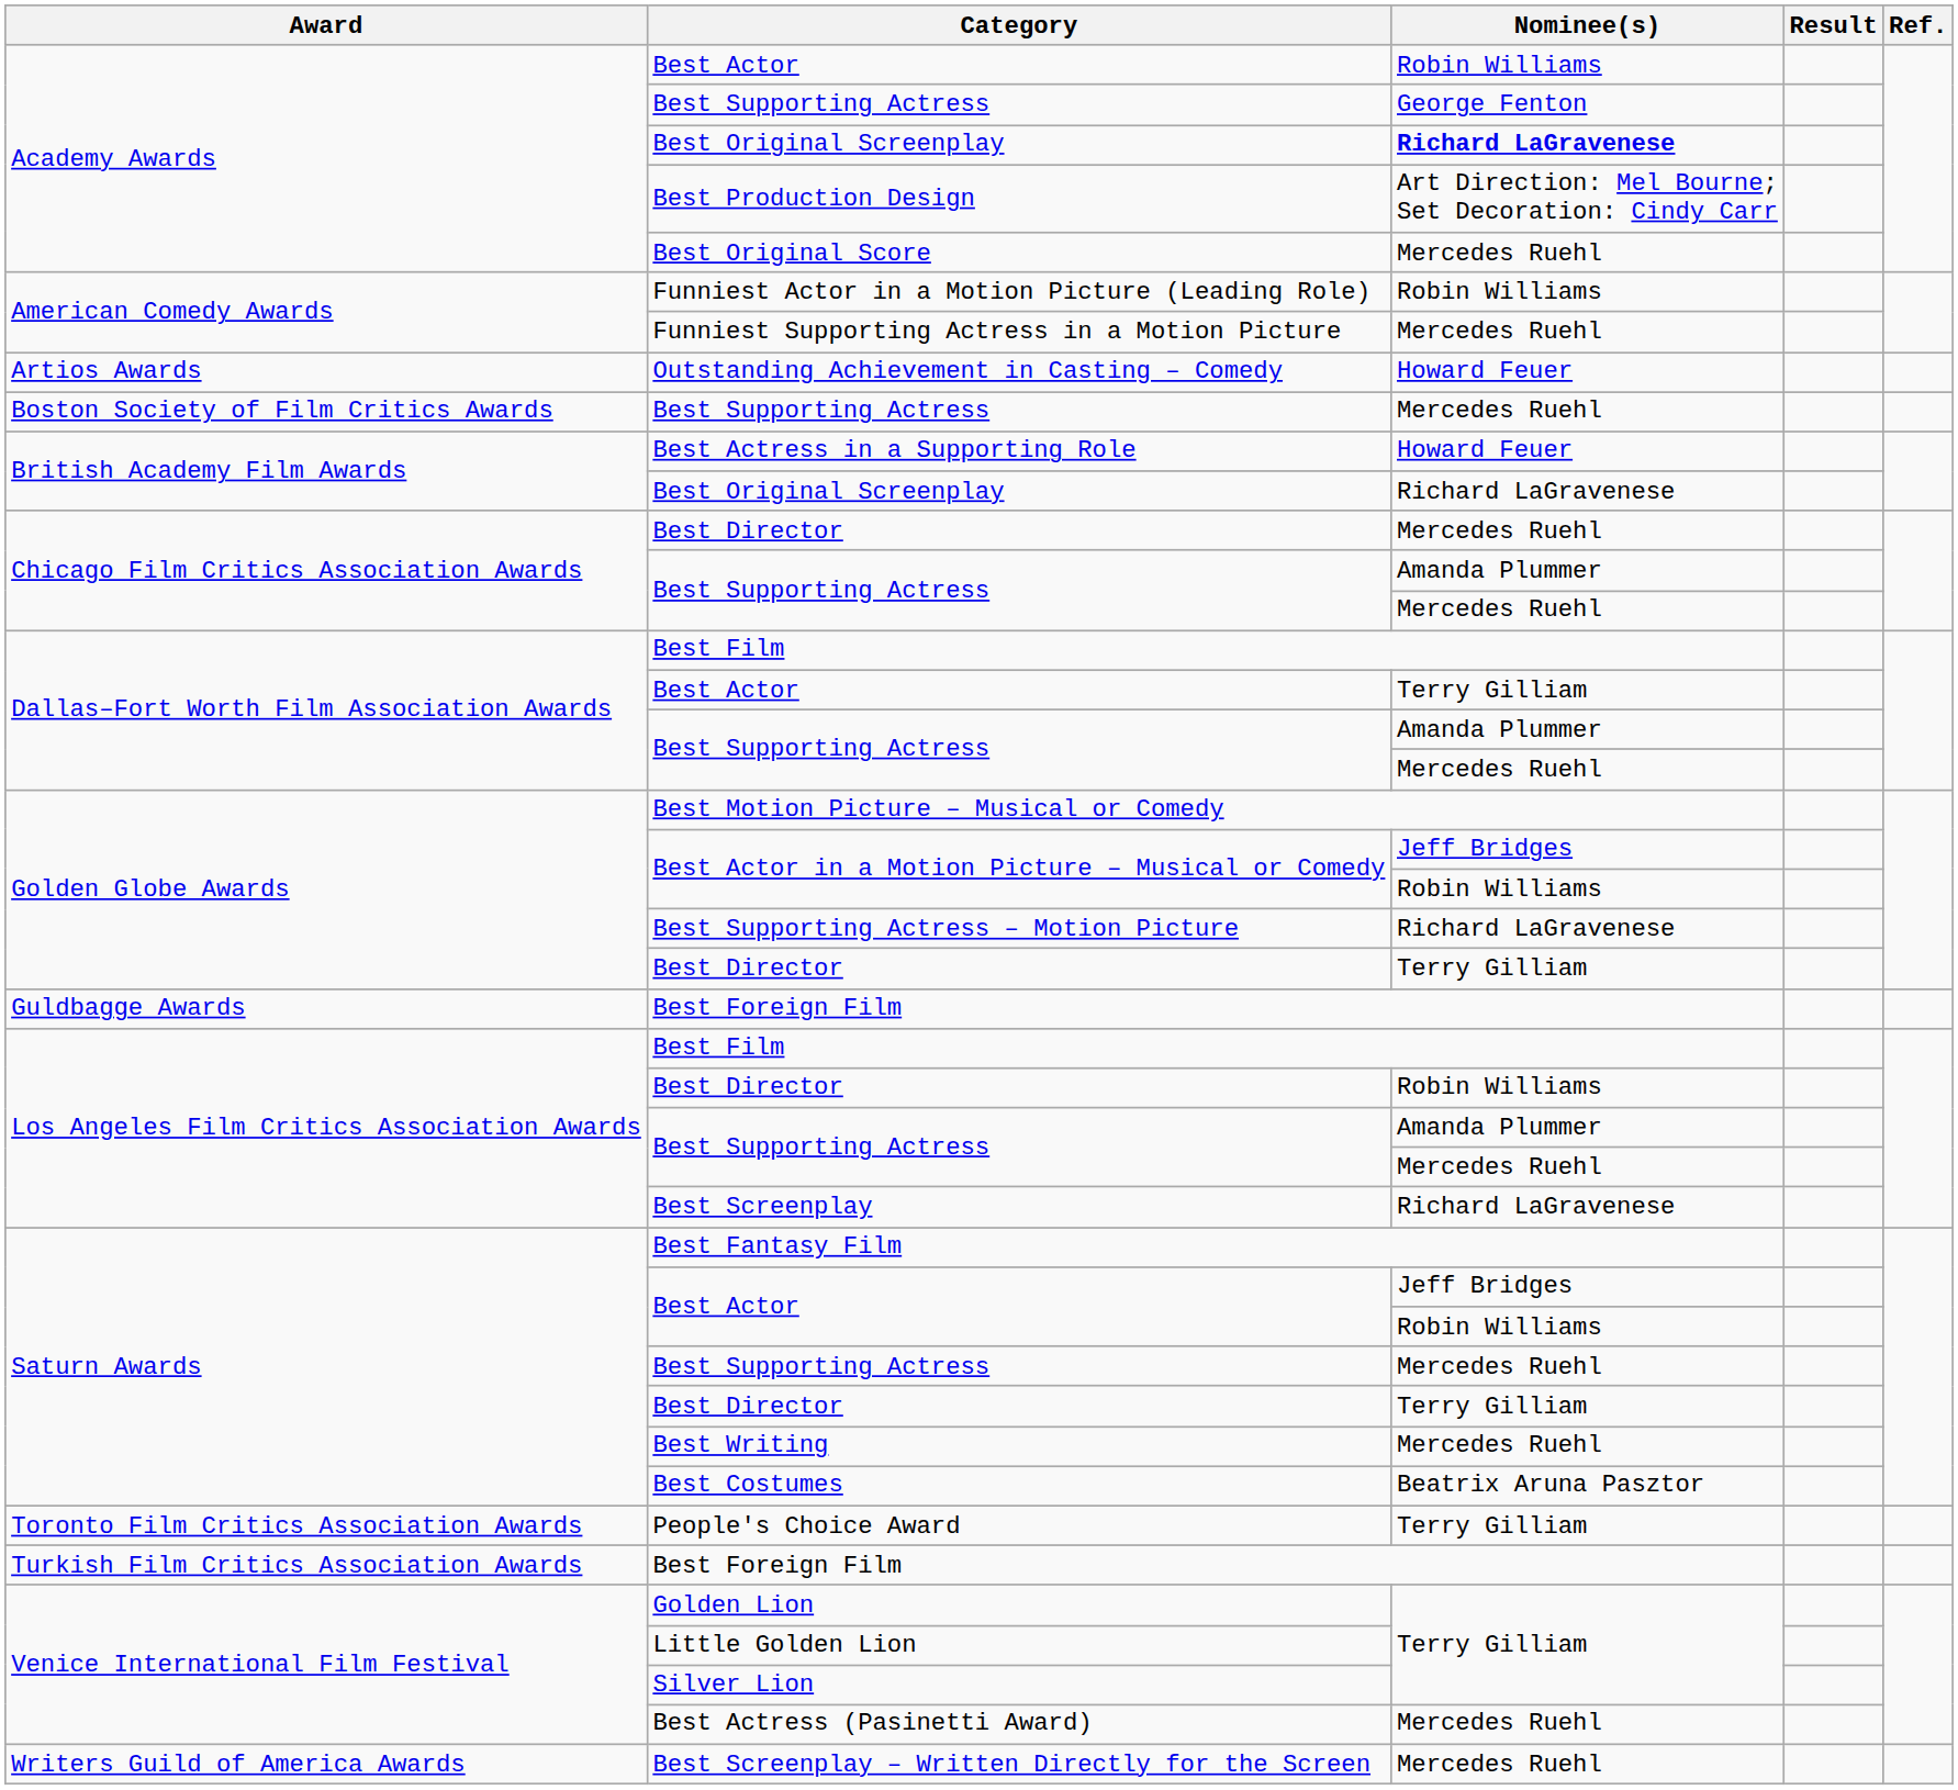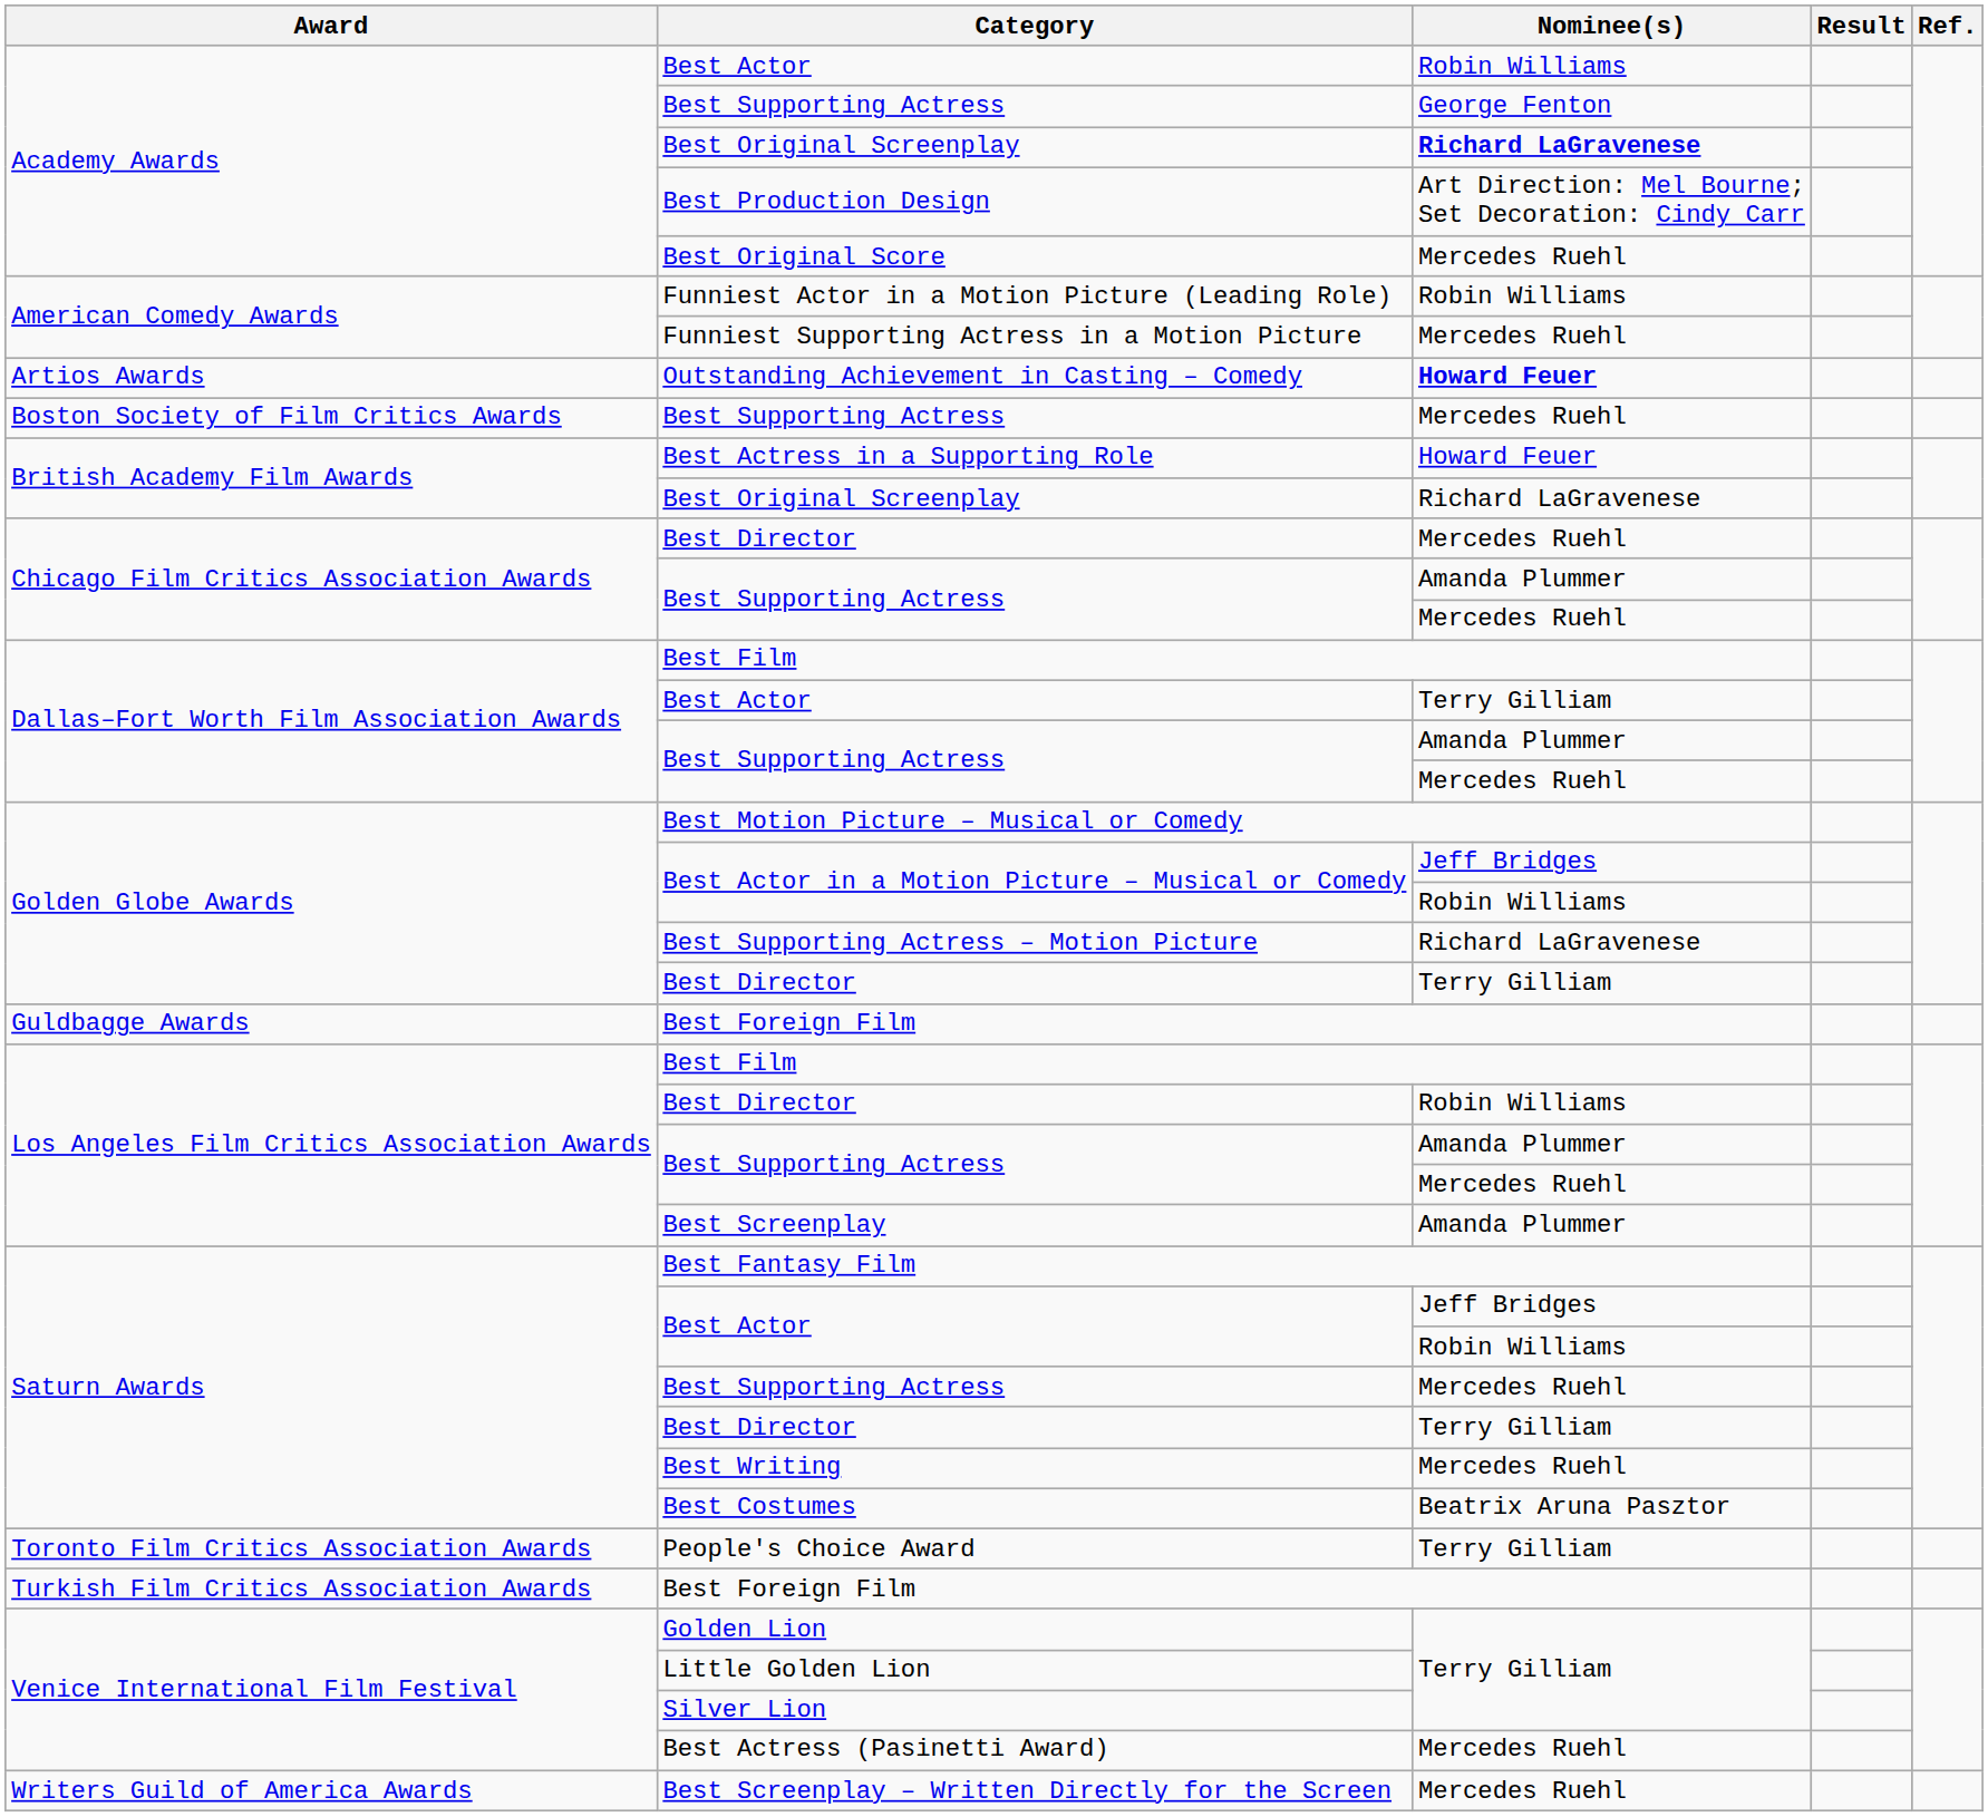Outstanding Achievement in Casting – Comedy | Nominee(s): normal -> bold
Best Screenplay | Nominee(s): Richard LaGravenese -> Amanda Plummer
